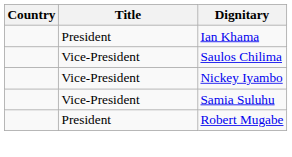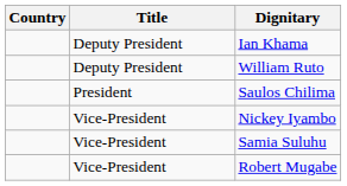Ian Khama | Title: President -> Deputy President
+ row: Deputy President | William Ruto
Saulos Chilima | Title: Vice-President -> President
Robert Mugabe | Title: President -> Vice-President
